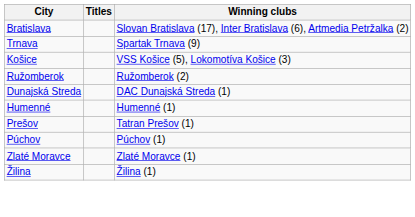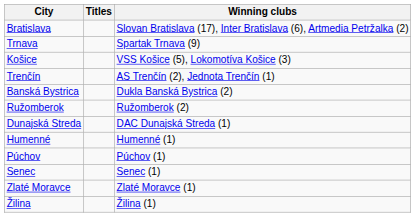+ row: Trenčín | AS Trenčín (2), Jednota Trenčín (1)
+ row: Banská Bystrica | Dukla Banská Bystrica (2)
- row: Prešov | Tatran Prešov (1)
+ row: Senec | Senec (1)
